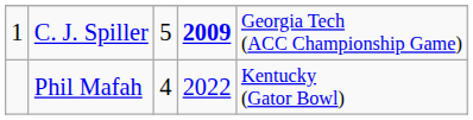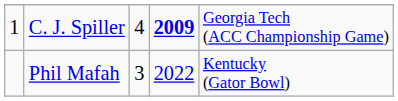C. J. Spiller | column 3: 5 -> 4
Phil Mafah | column 3: 4 -> 3
